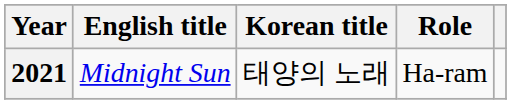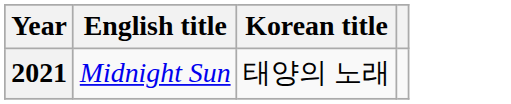- column: Role | Ha-ram
